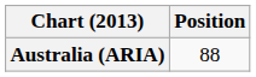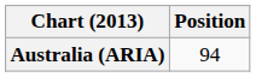Australia (ARIA) | Position: 88 -> 94
